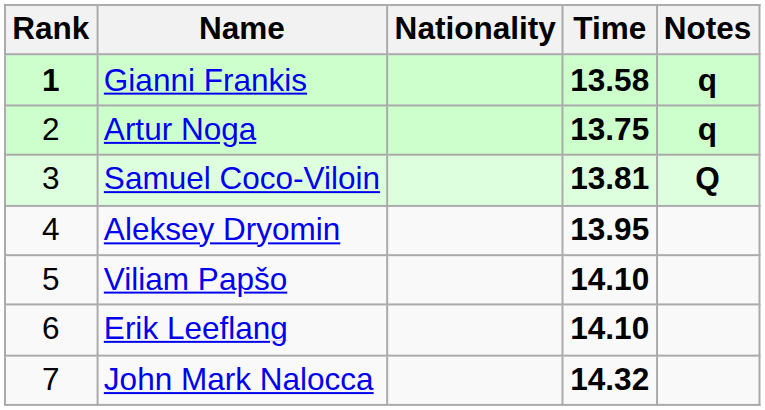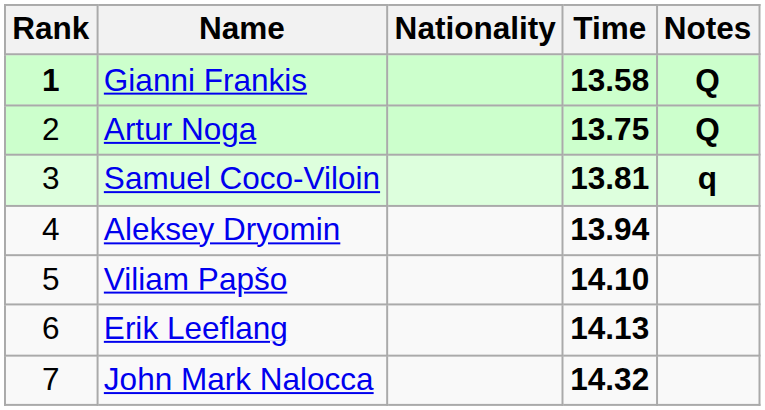Gianni Frankis | Notes: q -> Q
Artur Noga | Notes: q -> Q
Samuel Coco-Viloin | Notes: Q -> q
Aleksey Dryomin | Time: 13.95 -> 13.94
Erik Leeflang | Time: 14.10 -> 14.13
